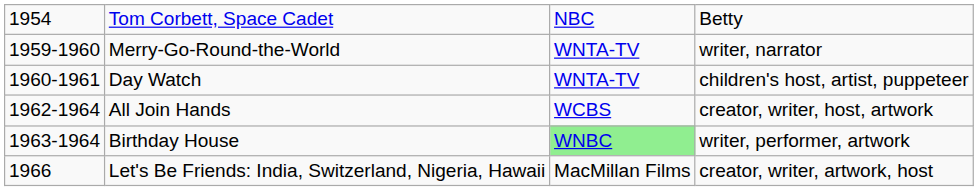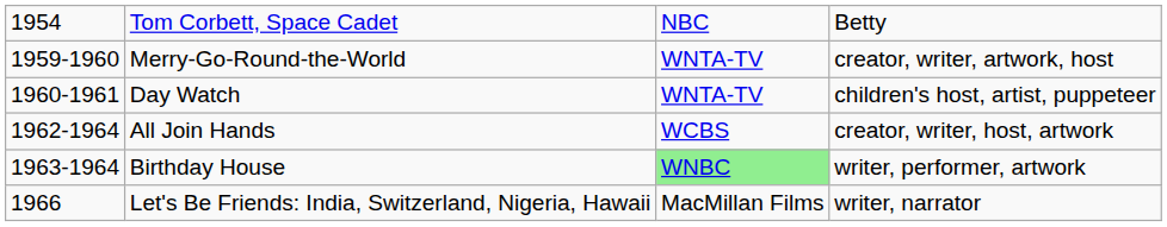Merry-Go-Round-the-World | column 4: writer, narrator -> creator, writer, artwork, host
Let's Be Friends: India, Switzerland, Nigeria, Hawaii | column 4: creator, writer, artwork, host -> writer, narrator
